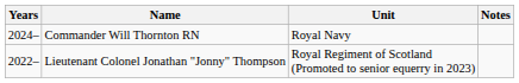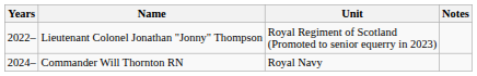rows swapped: Lieutenant Colonel Jonathan "Jonny" Thompson <-> Commander Will Thornton RN
